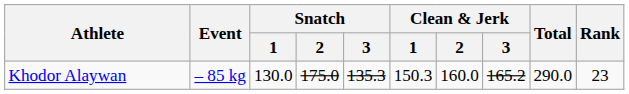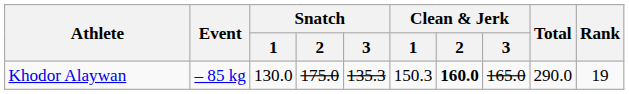Khodor Alaywan | Clean & Jerk / 2: normal -> bold
Khodor Alaywan | Clean & Jerk / 3: 165.2 -> 165.0
Khodor Alaywan | Rank: 23 -> 19
